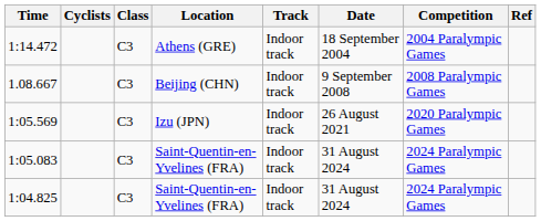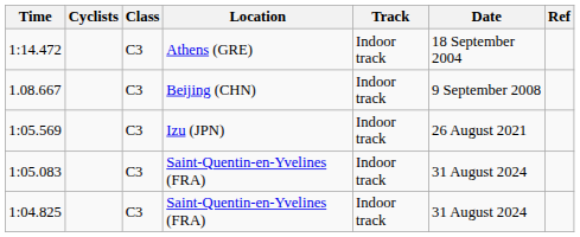- column: Competition | 2004 Paralympic Games | 2008 Paralympic Games | 2020 Paralympic Games | 2024 Paralympic Games | 2024 Paralympic Games
